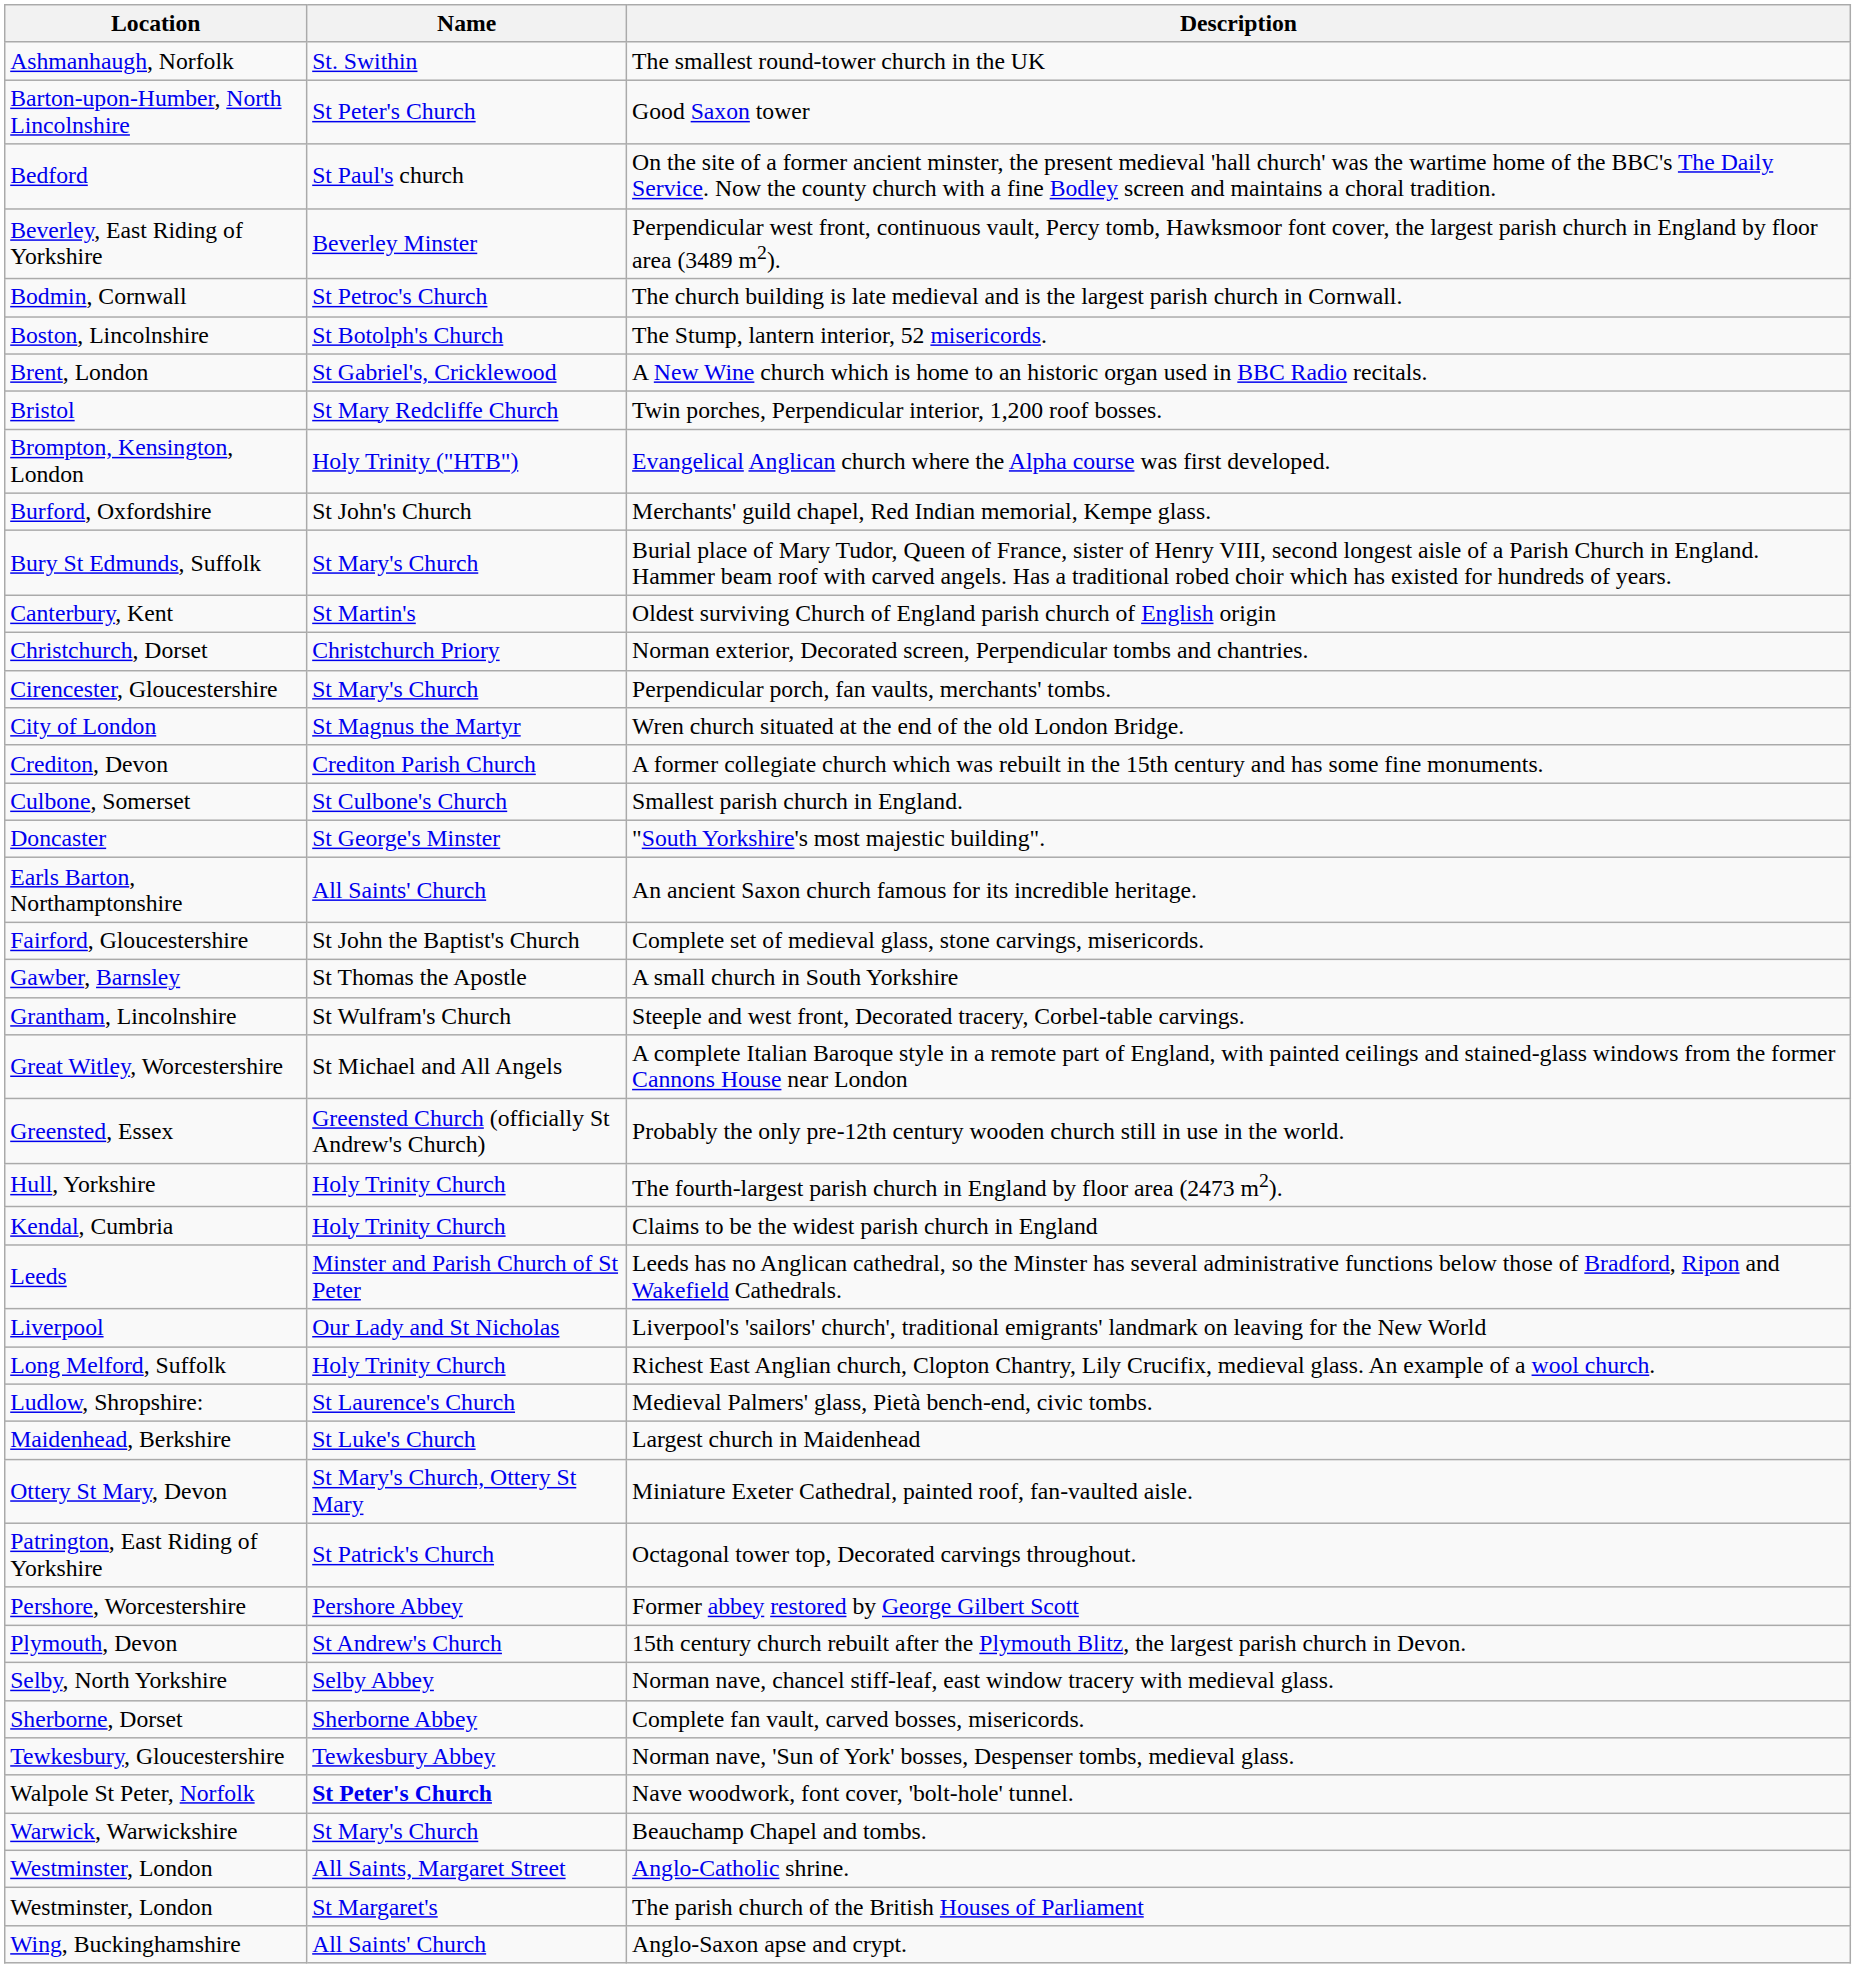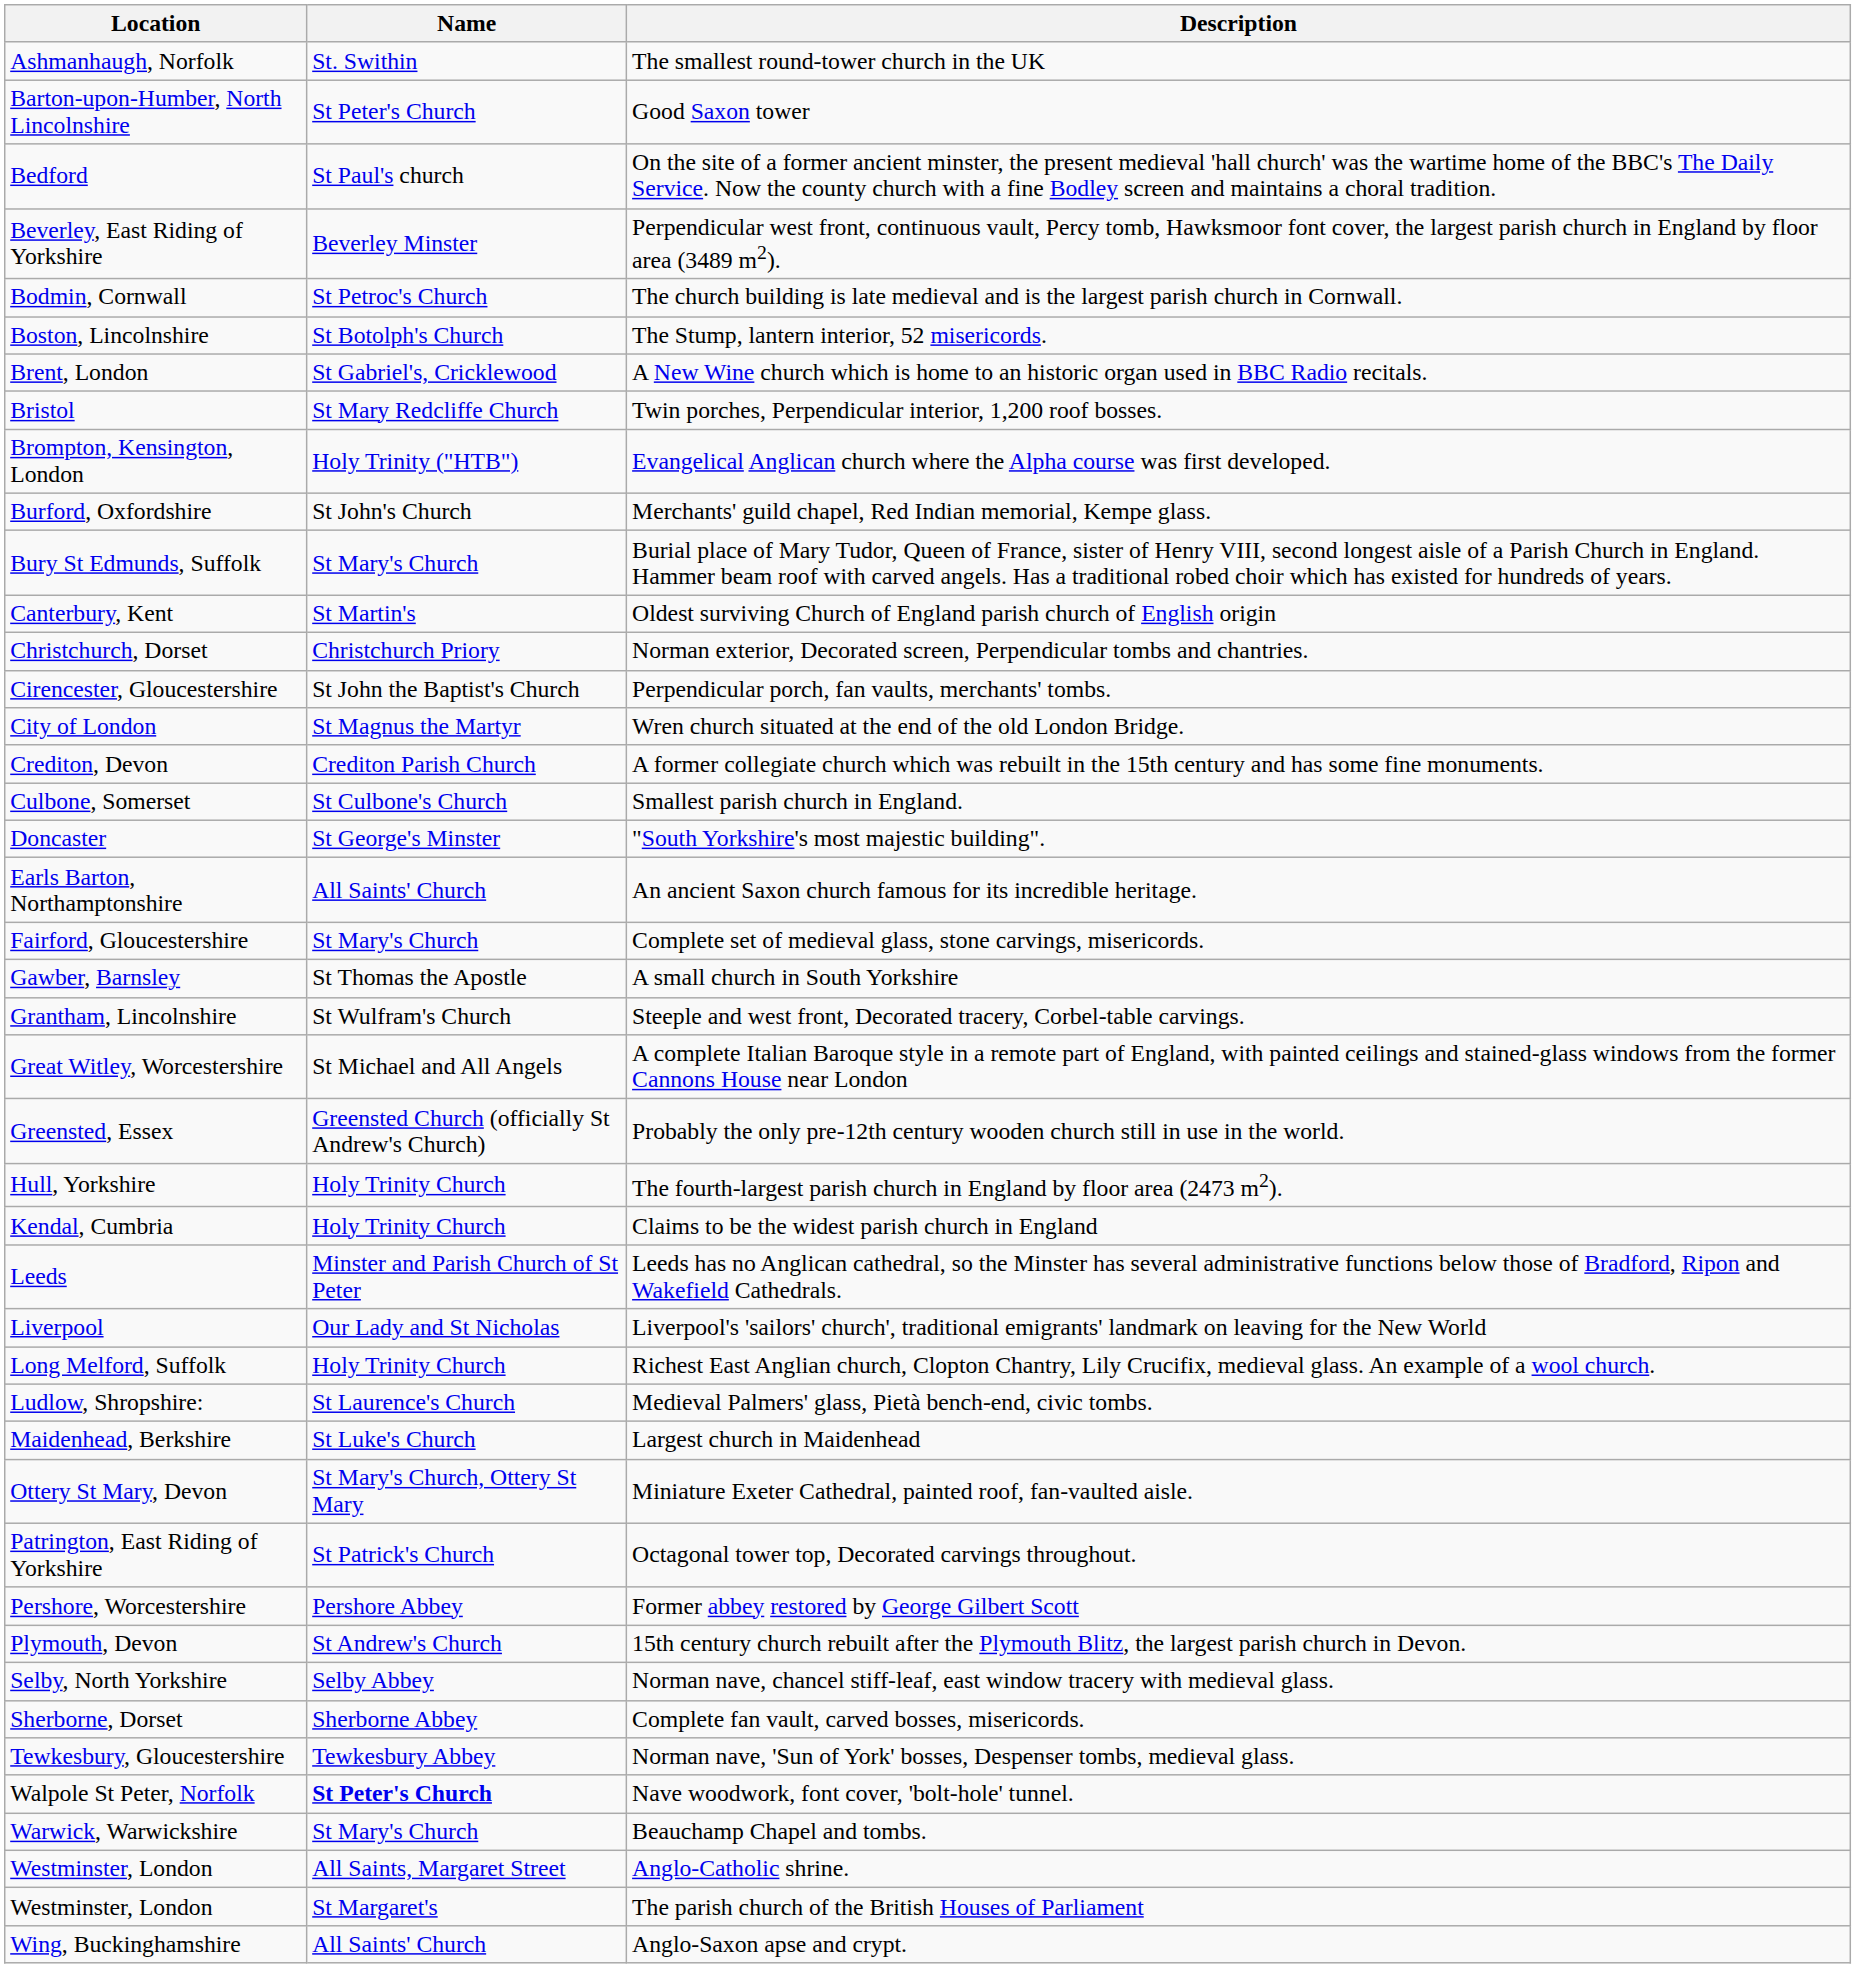Perpendicular porch, fan vaults, merchants' tombs. | Name: St Mary's Church -> St John the Baptist's Church
Complete set of medieval glass, stone carvings, misericords. | Name: St John the Baptist's Church -> St Mary's Church
